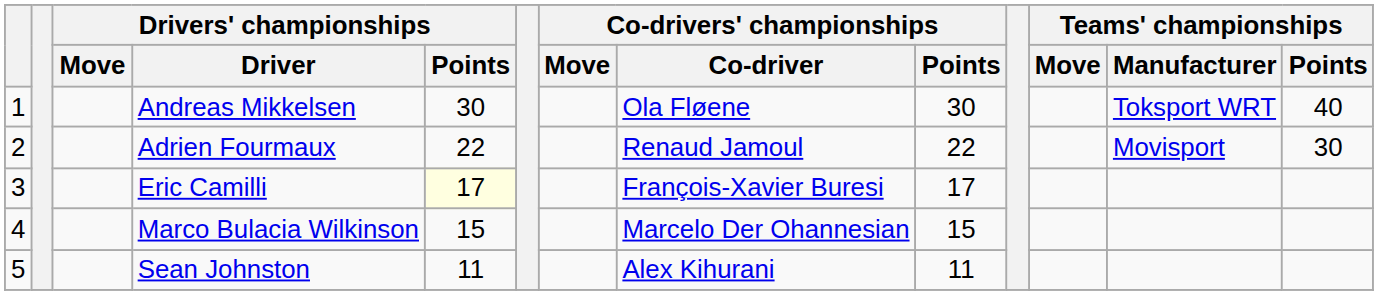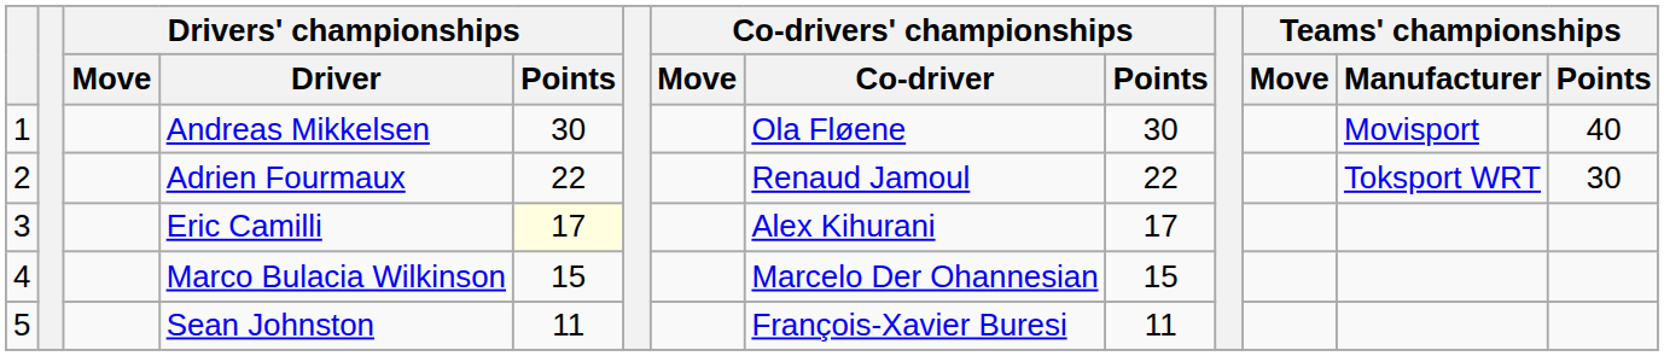Andreas Mikkelsen | Teams' championships / Manufacturer: Toksport WRT -> Movisport
Adrien Fourmaux | Teams' championships / Manufacturer: Movisport -> Toksport WRT
Eric Camilli | Co-drivers' championships / Co-driver: François-Xavier Buresi -> Alex Kihurani
Sean Johnston | Co-drivers' championships / Co-driver: Alex Kihurani -> François-Xavier Buresi
